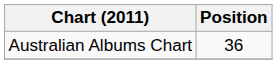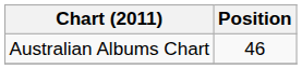Australian Albums Chart | Position: 36 -> 46
